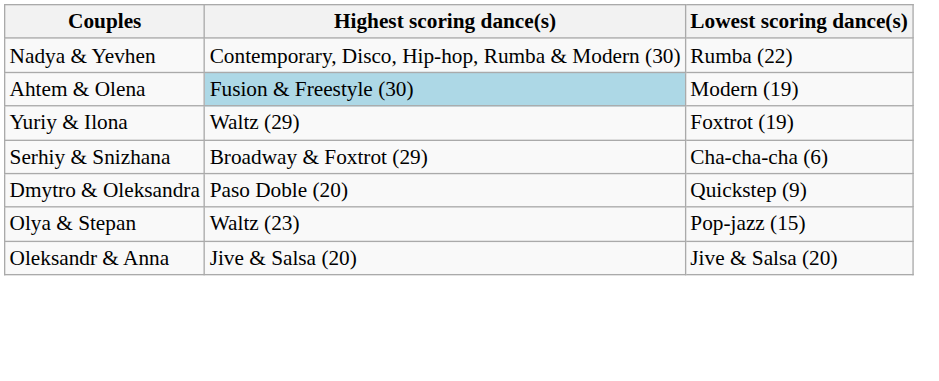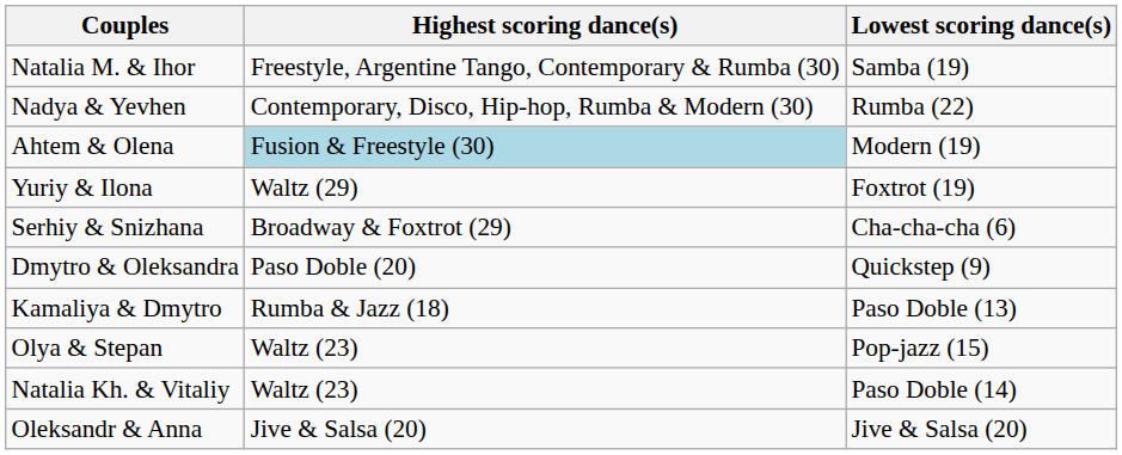+ row: Natalia M. & Ihor | Freestyle, Argentine Tango, Contemporary & Rumba (30) | Samba (19)
+ row: Kamaliya & Dmytro | Rumba & Jazz (18) | Paso Doble (13)
+ row: Natalia Kh. & Vitaliy | Waltz (23) | Paso Doble (14)
